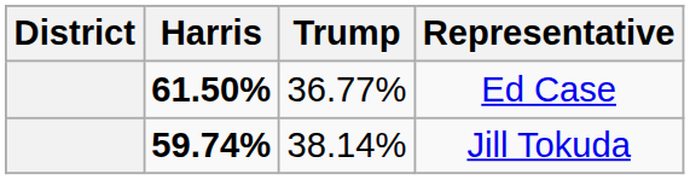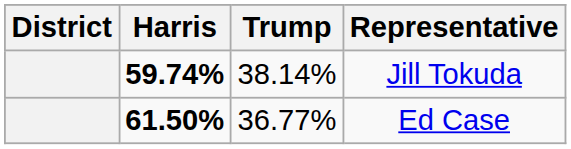rows swapped: Ed Case <-> Jill Tokuda
